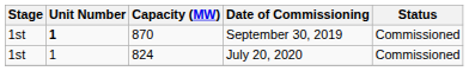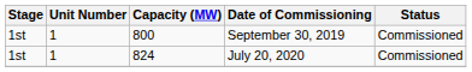September 30, 2019 | Unit Number: bold -> normal
September 30, 2019 | Capacity (MW): 870 -> 800
